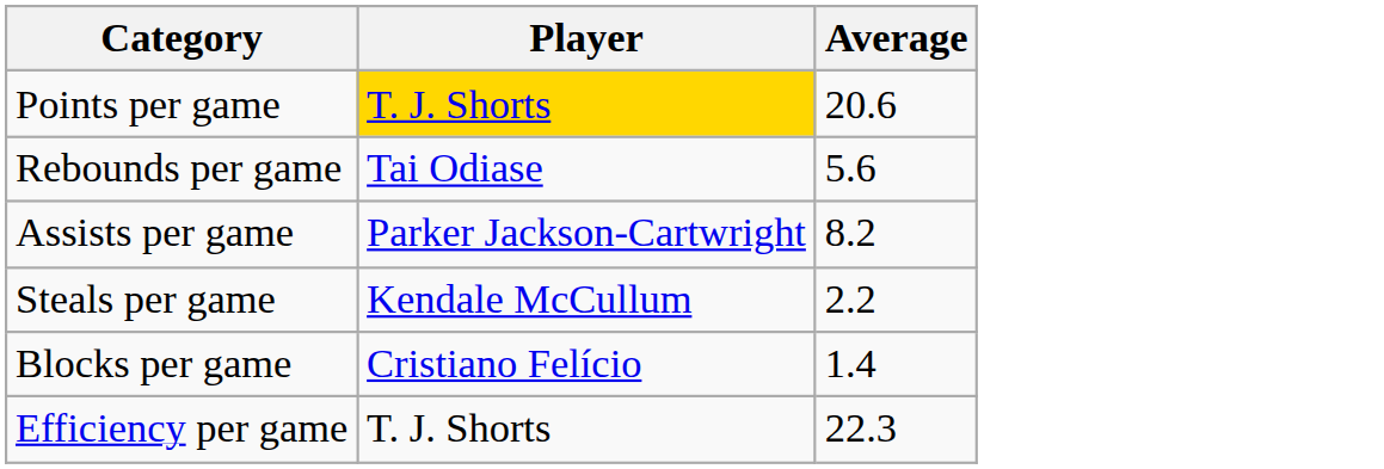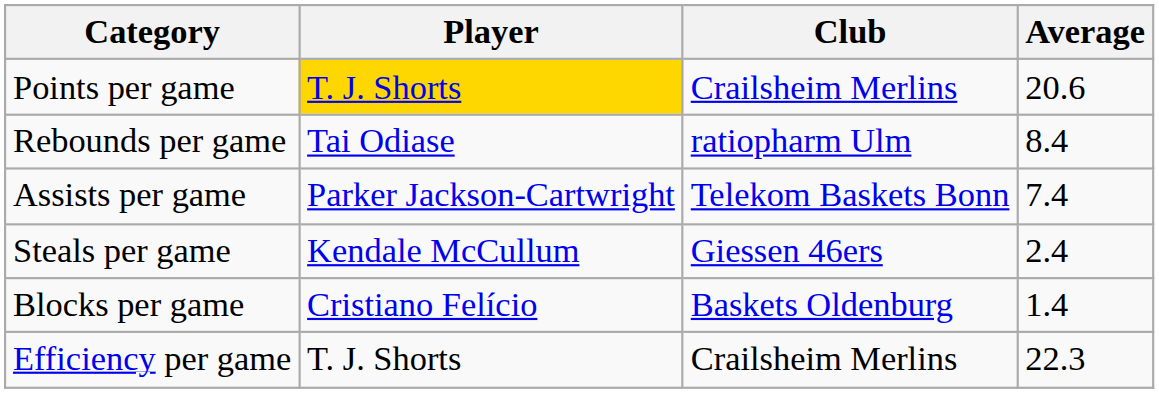+ column: Club | Crailsheim Merlins | ratiopharm Ulm | Telekom Baskets Bonn | Giessen 46ers | Baskets Oldenburg | Crailsheim Merlins
Rebounds per game | Average: 5.6 -> 8.4
Assists per game | Average: 8.2 -> 7.4
Steals per game | Average: 2.2 -> 2.4
